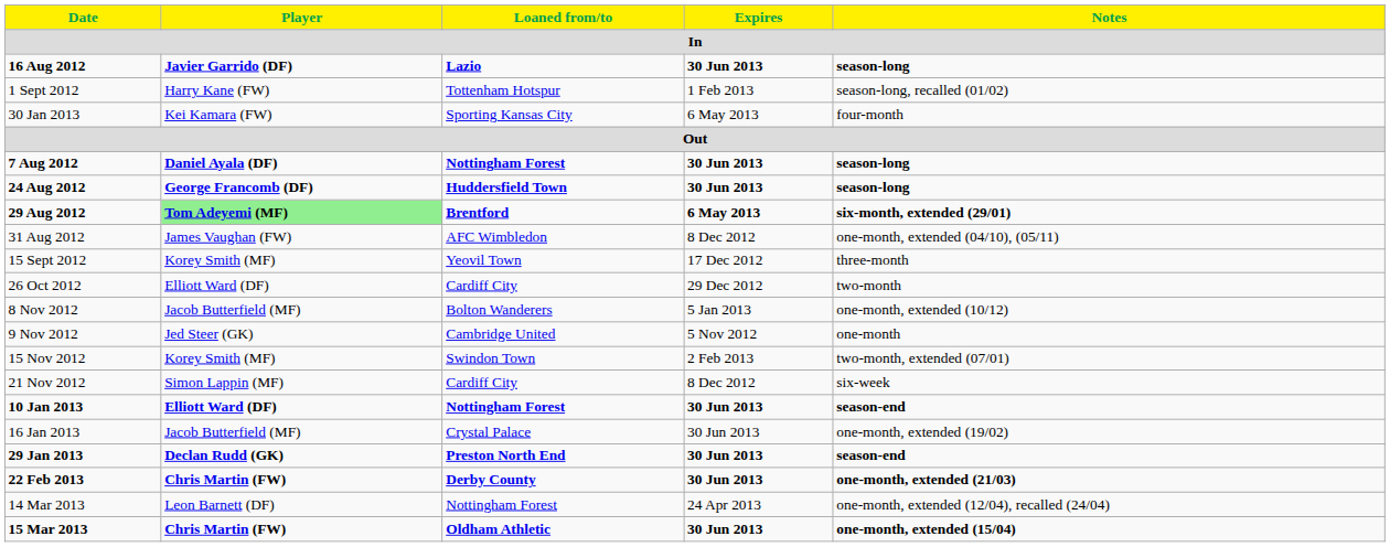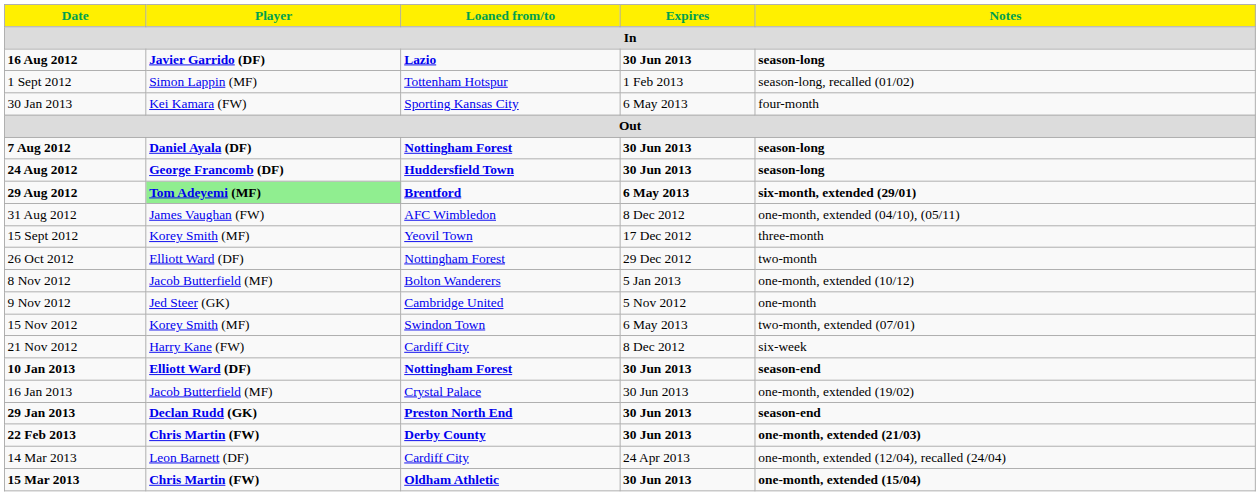1 Sept 2012 | Player: Harry Kane (FW) -> Simon Lappin (MF)
26 Oct 2012 | Loaned from/to: Cardiff City -> Nottingham Forest
15 Nov 2012 | Expires: 2 Feb 2013 -> 6 May 2013
21 Nov 2012 | Player: Simon Lappin (MF) -> Harry Kane (FW)
14 Mar 2013 | Loaned from/to: Nottingham Forest -> Cardiff City
